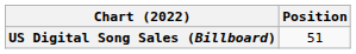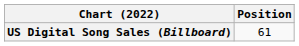US Digital Song Sales (Billboard) | Position: 51 -> 61
